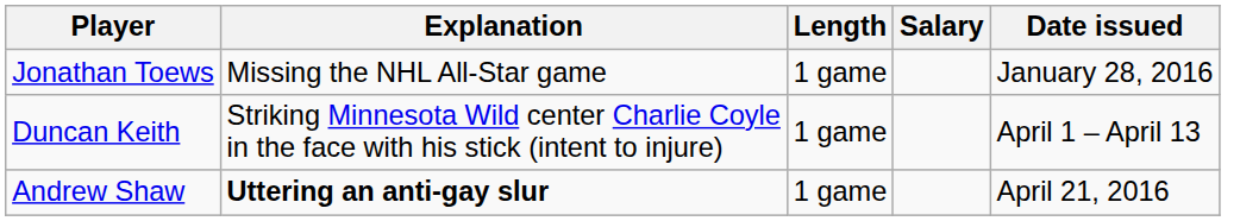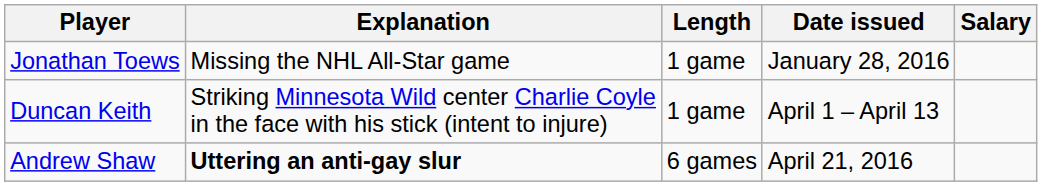columns swapped: Salary <-> Date issued
Andrew Shaw | Length: 1 game -> 6 games
